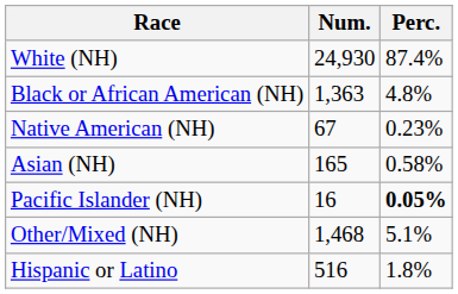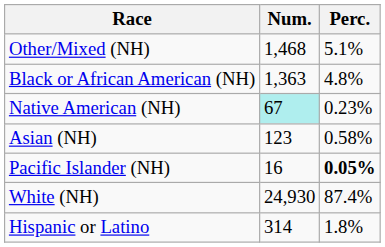rows swapped: White (NH) <-> Other/Mixed (NH)
Native American (NH) | Num.: no background -> paleturquoise background
Asian (NH) | Num.: 165 -> 123
Hispanic or Latino | Num.: 516 -> 314
